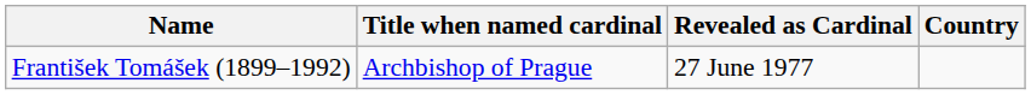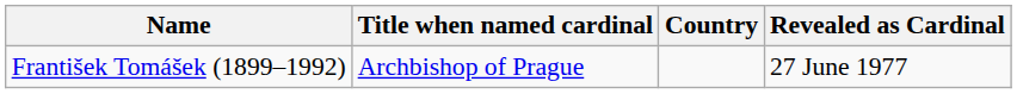columns swapped: Country <-> Revealed as Cardinal
